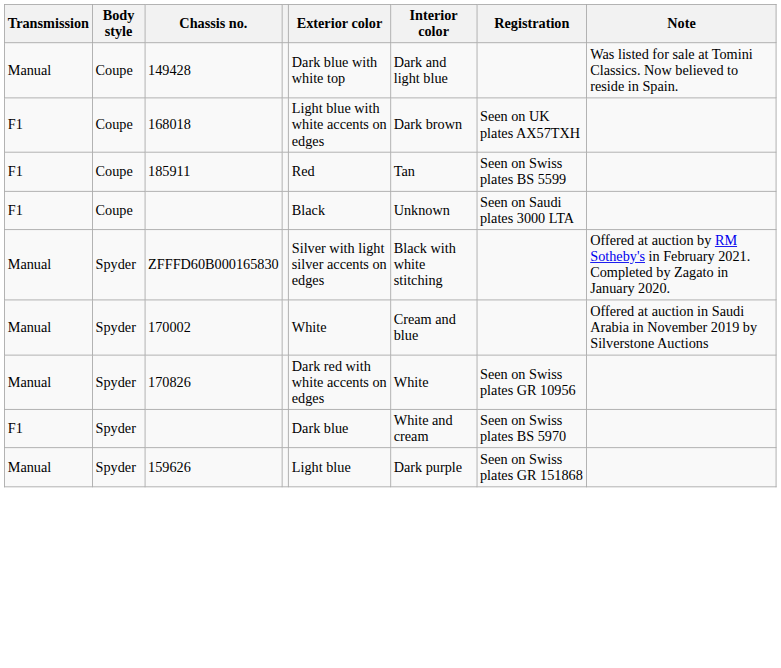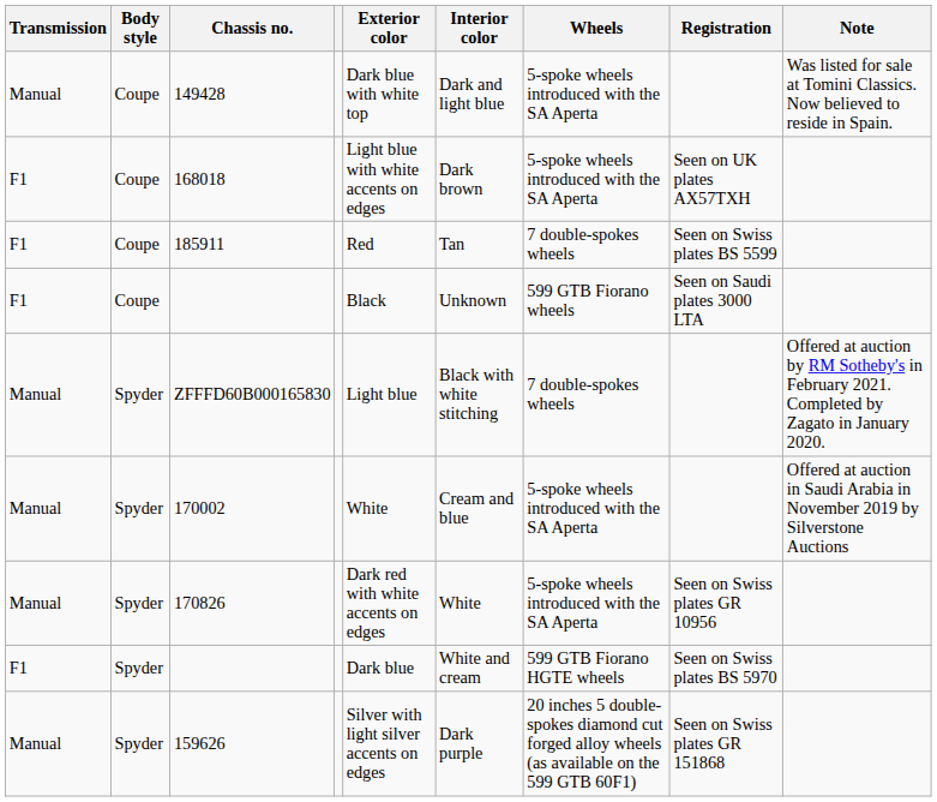+ column: Wheels | 5-spoke wheels introduced with the SA Aperta | 5-spoke wheels introduced with the SA Aperta | 7 double-spokes wheels | 599 GTB Fiorano wheels | 7 double-spokes wheels | 5-spoke wheels introduced with the SA Aperta | 5-spoke wheels introduced with the SA Aperta | 599 GTB Fiorano HGTE wheels | 20 inches 5 double-spokes diamond cut forged alloy wheels (as available on the 599 GTB 60F1)
ZFFFD60B000165830 | Exterior color: Silver with light silver accents on edges -> Light blue
159626 | Exterior color: Light blue -> Silver with light silver accents on edges
